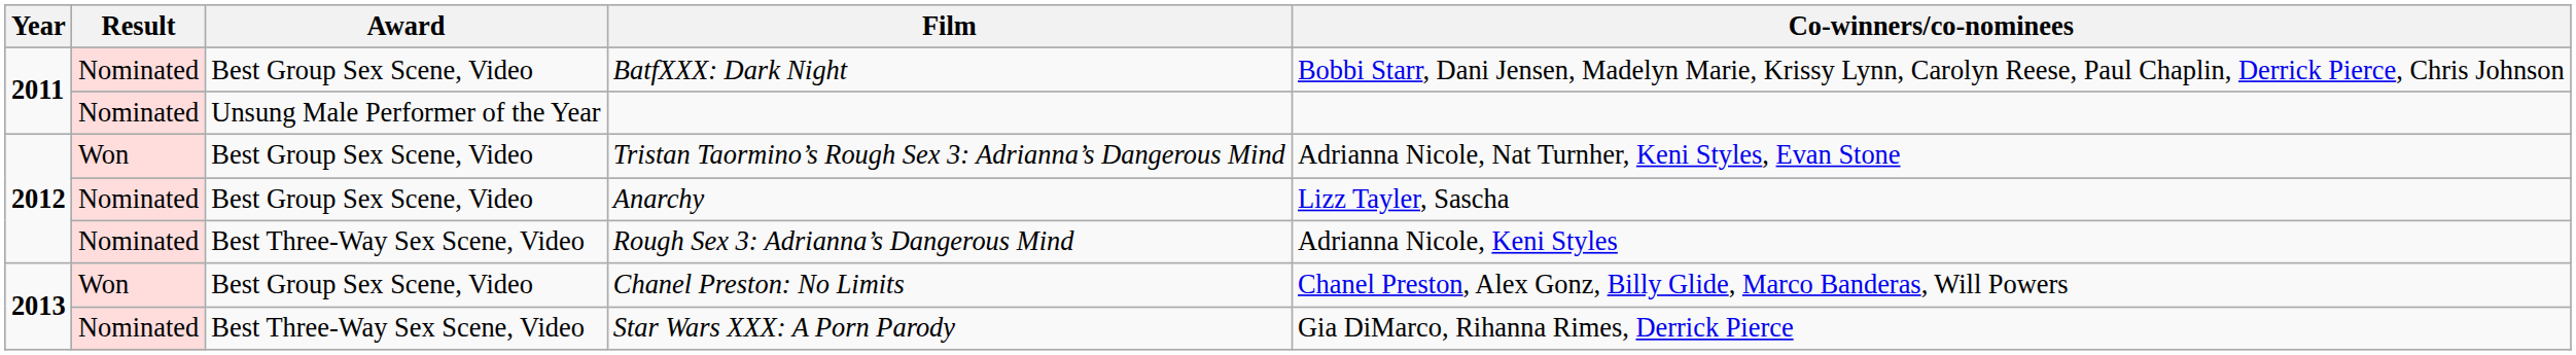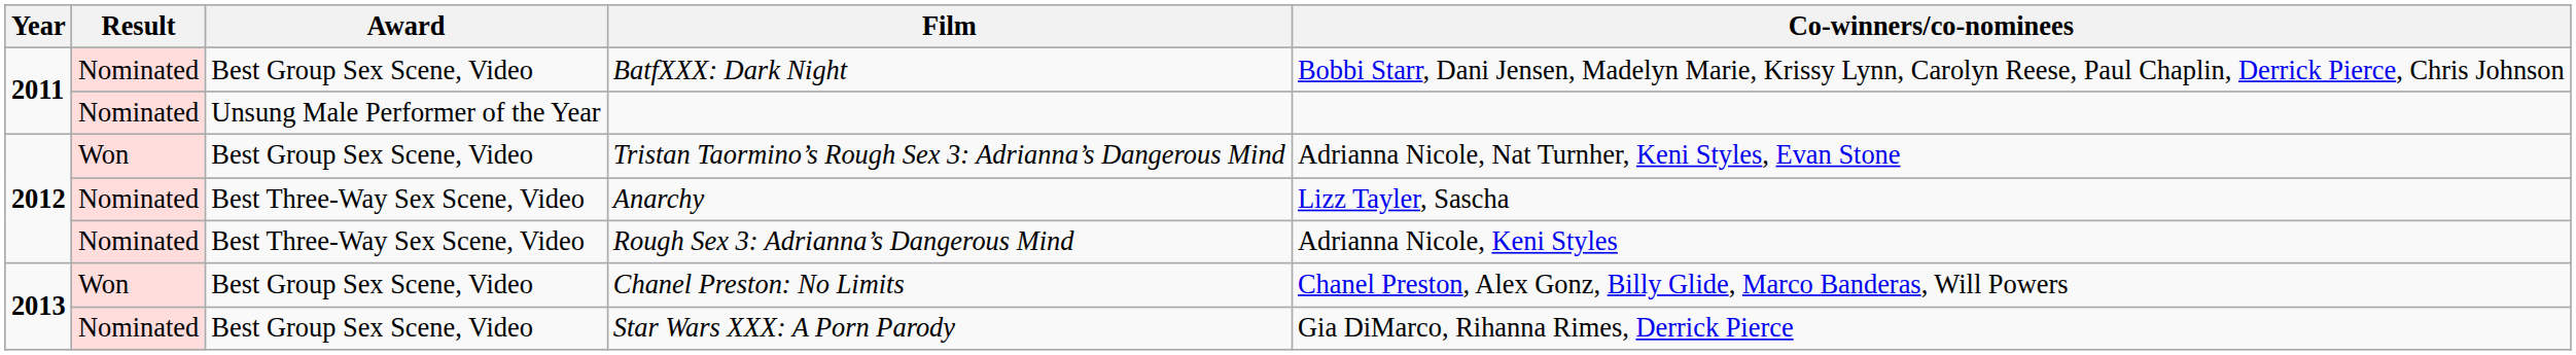Anarchy | Award: Best Group Sex Scene, Video -> Best Three-Way Sex Scene, Video
Star Wars XXX: A Porn Parody | Award: Best Three-Way Sex Scene, Video -> Best Group Sex Scene, Video
